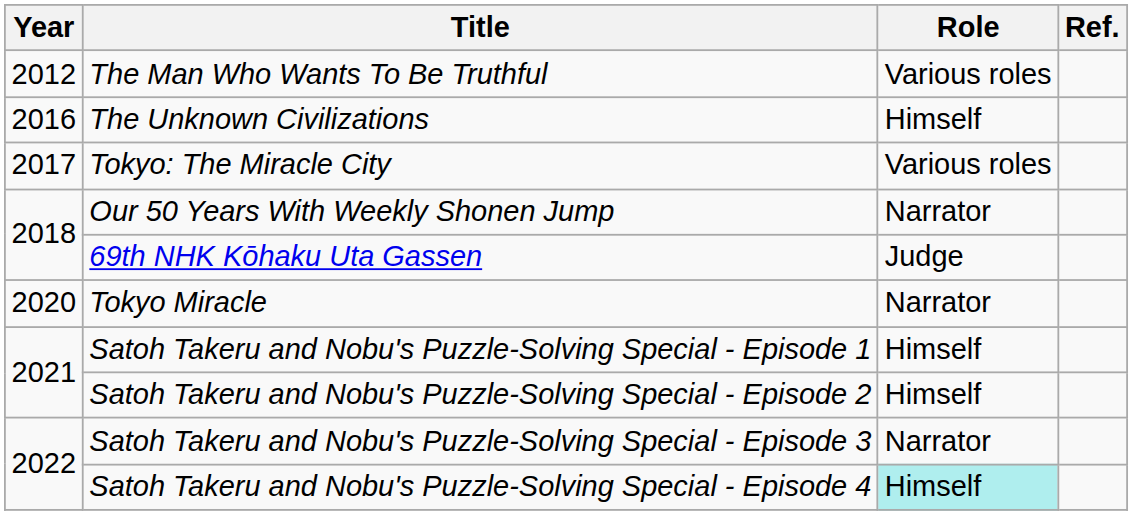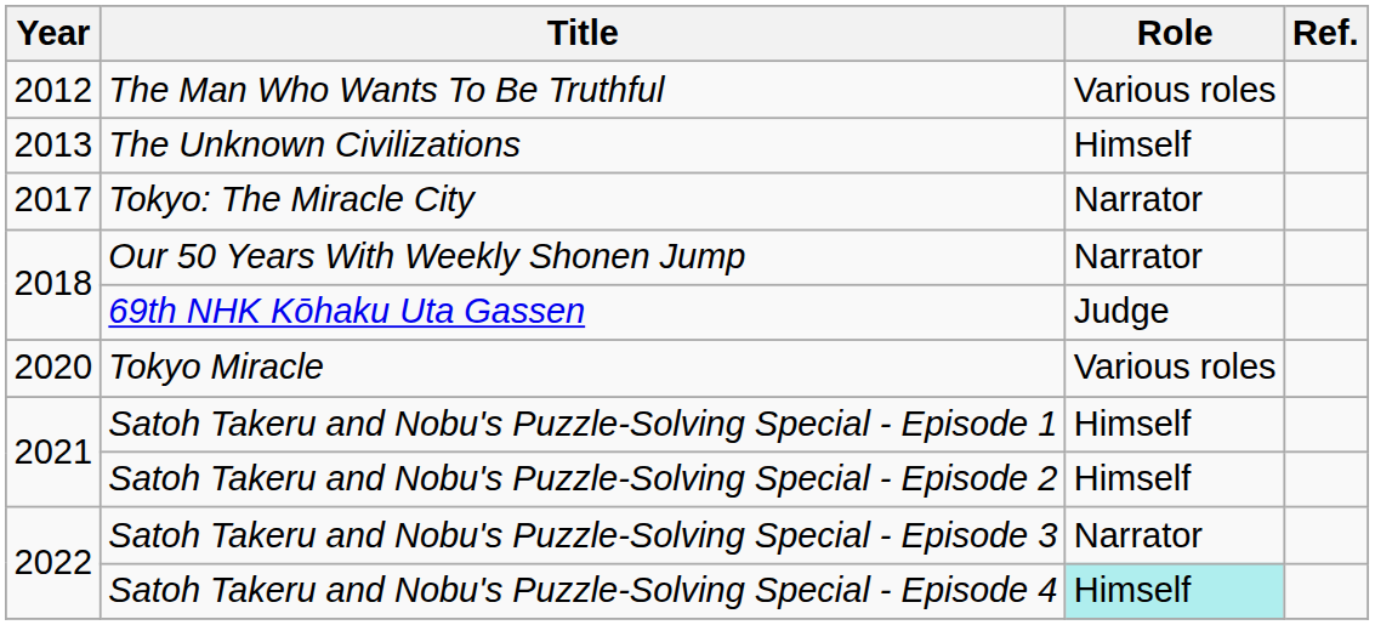The Unknown Civilizations | Year: 2016 -> 2013
Tokyo: The Miracle City | Role: Various roles -> Narrator
Tokyo Miracle | Role: Narrator -> Various roles
